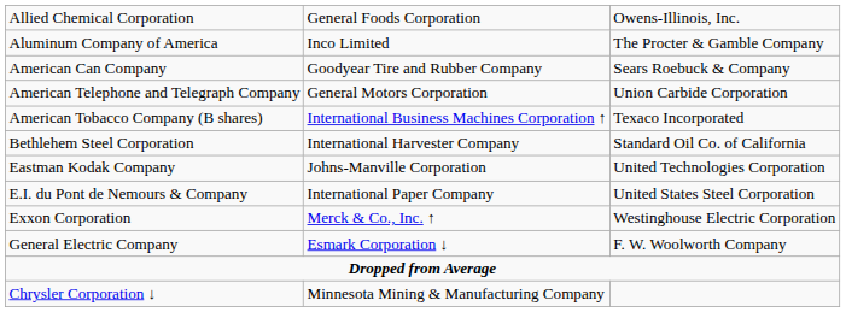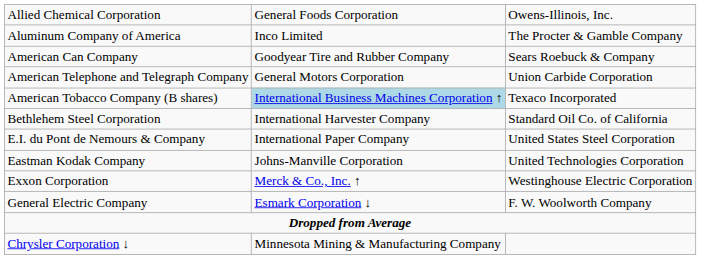American Tobacco Company (B shares) | column 2: no background -> lightblue background
rows swapped: E.I. du Pont de Nemours & Company <-> Eastman Kodak Company
